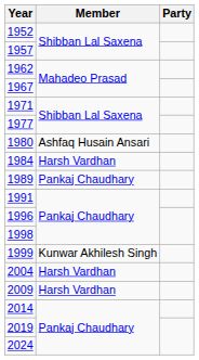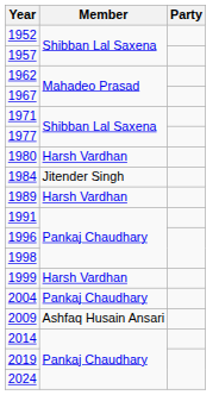1980 | Member: Ashfaq Husain Ansari -> Harsh Vardhan
1984 | Member: Harsh Vardhan -> Jitender Singh
1989 | Member: Pankaj Chaudhary -> Harsh Vardhan
1999 | Member: Kunwar Akhilesh Singh -> Harsh Vardhan
2004 | Member: Harsh Vardhan -> Pankaj Chaudhary
2009 | Member: Harsh Vardhan -> Ashfaq Husain Ansari
